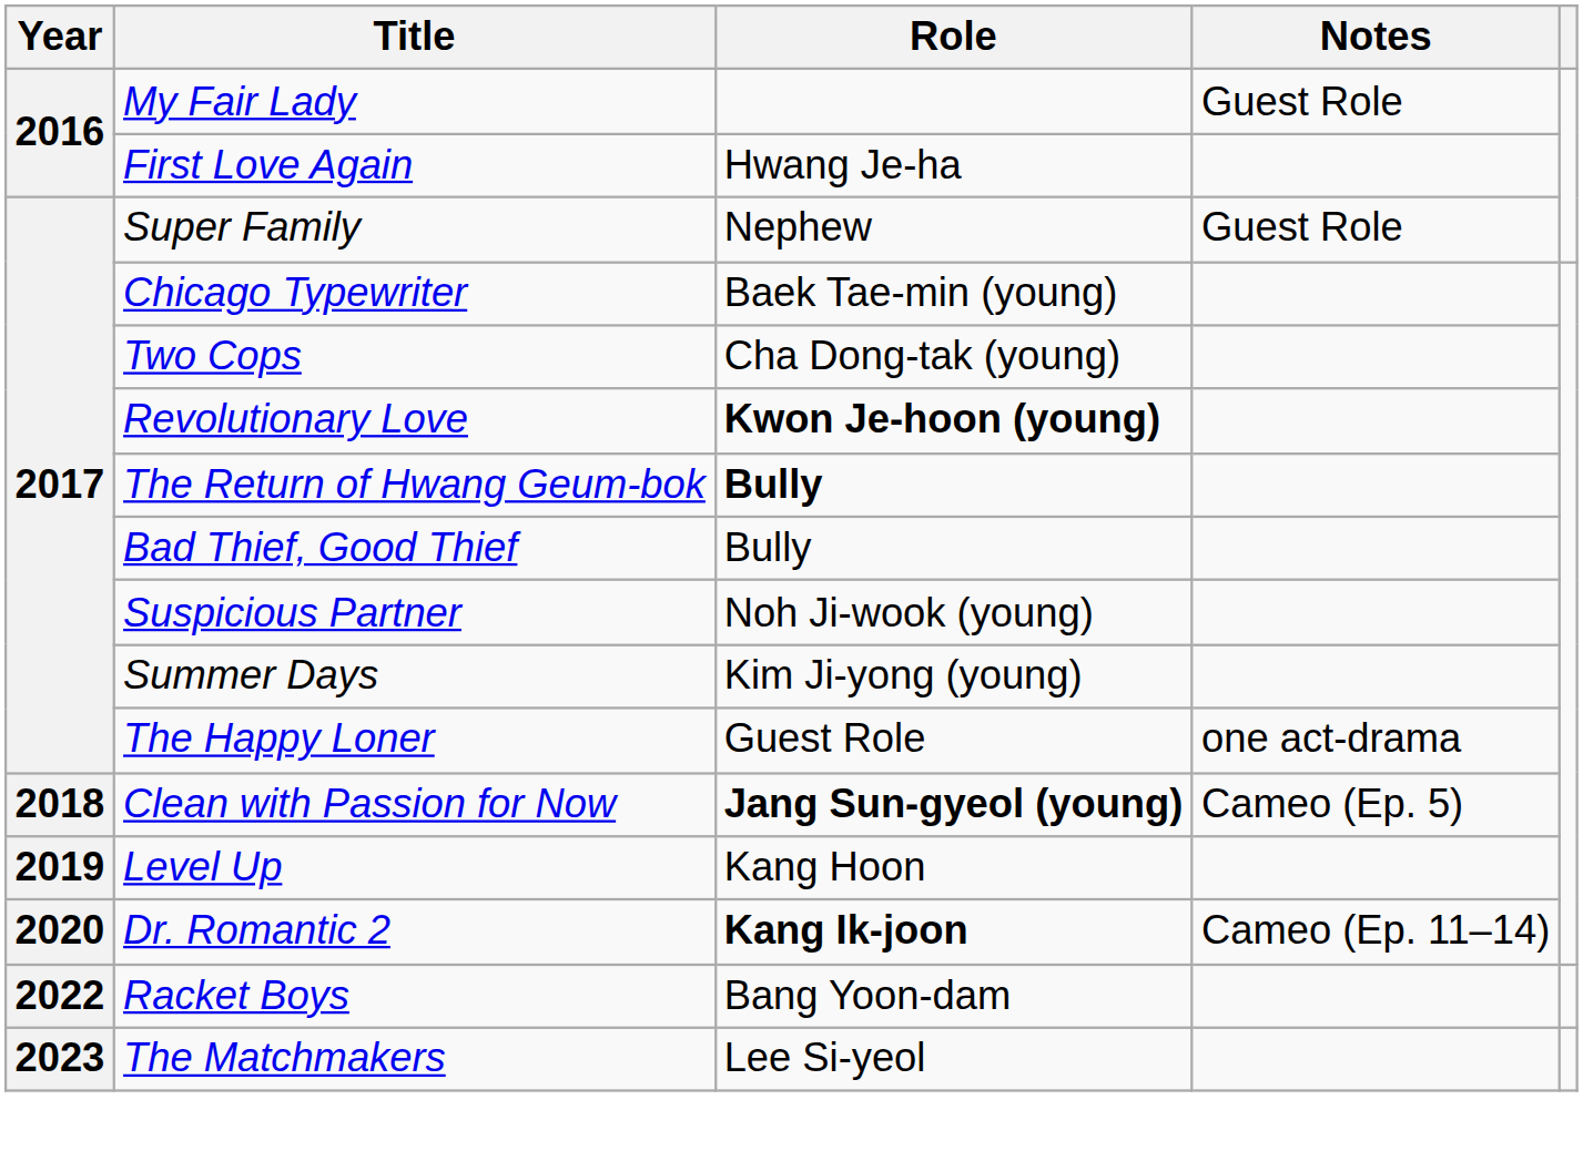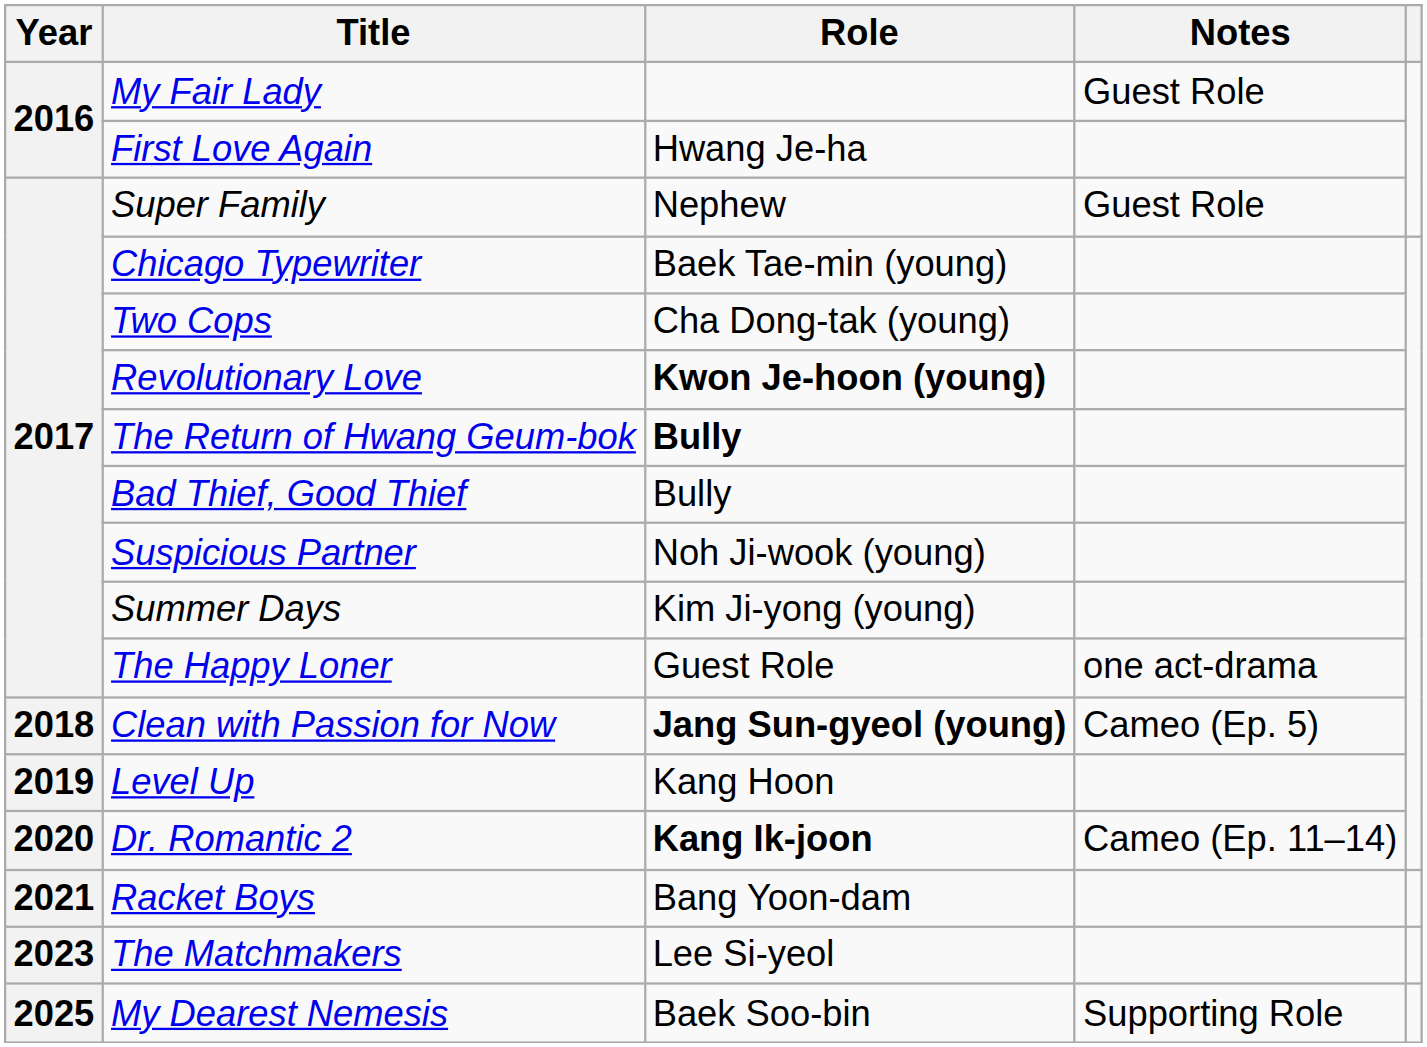Racket Boys | Year: 2022 -> 2021
+ row: 2025 | My Dearest Nemesis | Baek Soo-bin | Supporting Role
